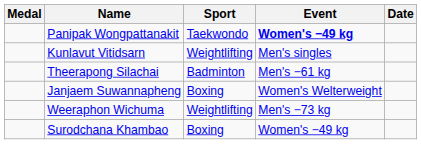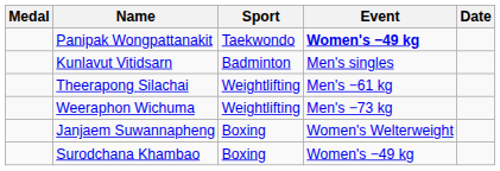Kunlavut Vitidsarn | Sport: Weightlifting -> Badminton
Theerapong Silachai | Sport: Badminton -> Weightlifting
rows swapped: Weeraphon Wichuma <-> Janjaem Suwannapheng
